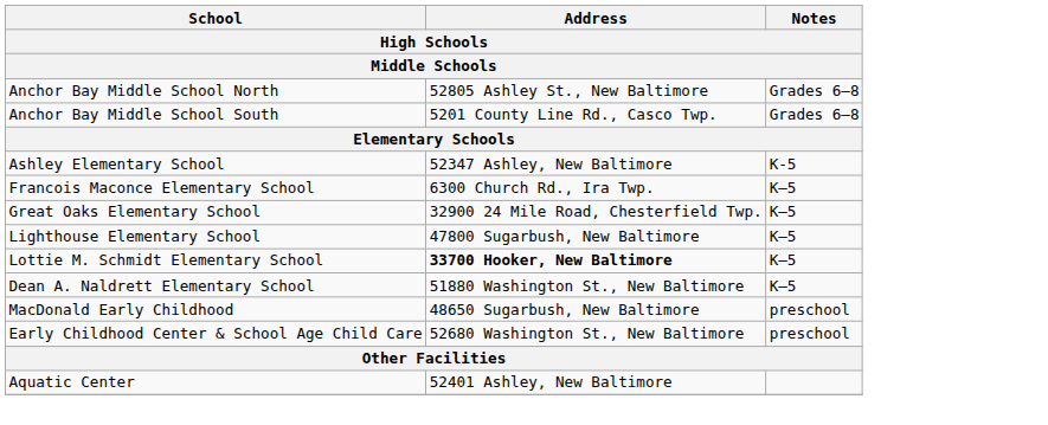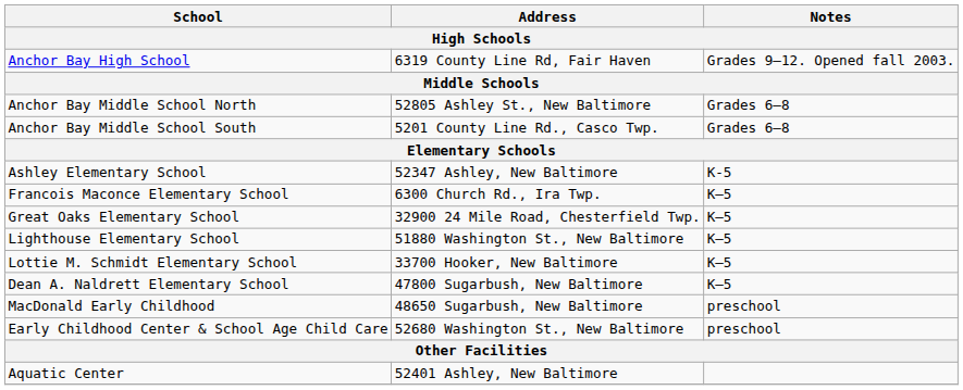+ row: Anchor Bay High School | 6319 County Line Rd, Fair Haven | Grades 9–12. Opened fall 2003.
Lighthouse Elementary School | Address: 47800 Sugarbush, New Baltimore -> 51880 Washington St., New Baltimore
Lottie M. Schmidt Elementary School | Address: bold -> normal
Dean A. Naldrett Elementary School | Address: 51880 Washington St., New Baltimore -> 47800 Sugarbush, New Baltimore
